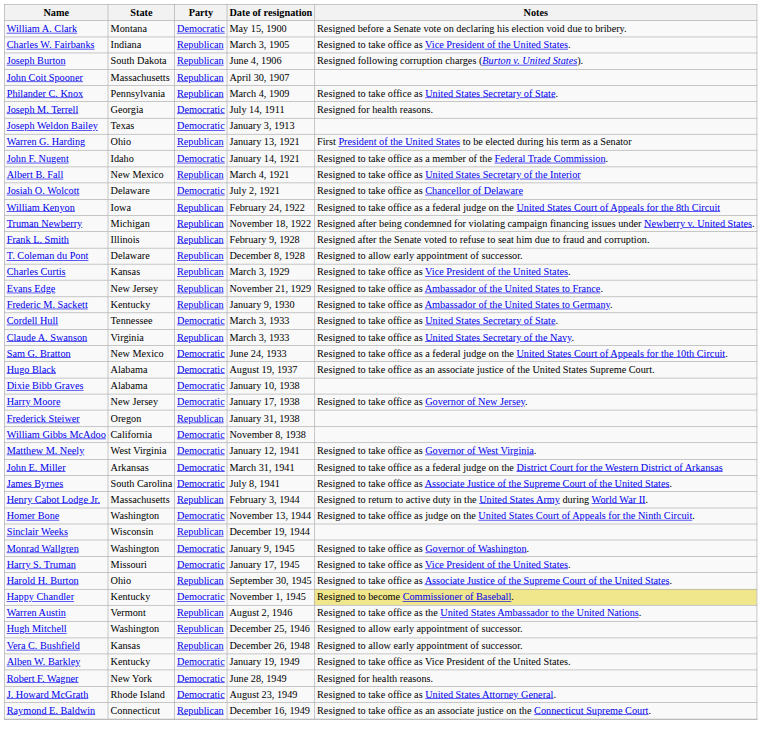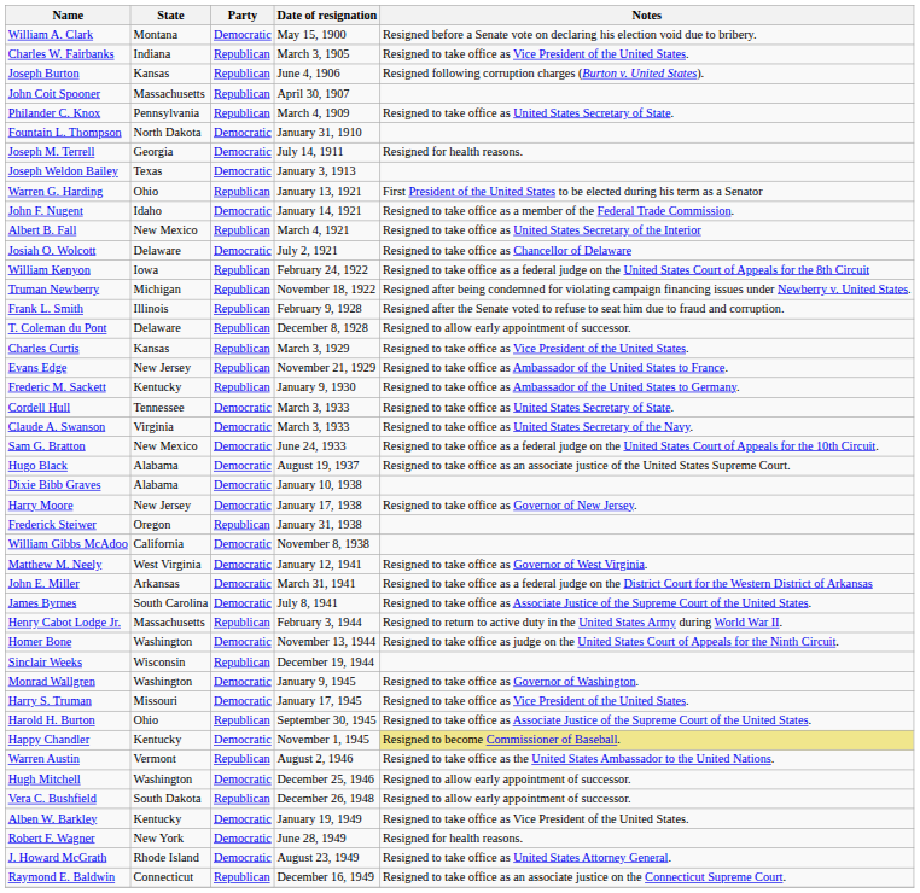Joseph Burton | State: South Dakota -> Kansas
+ row: Fountain L. Thompson | North Dakota | Democratic | January 31, 1910
Claude A. Swanson | Party: Republican -> Democratic
Hugh Mitchell | Party: Republican -> Democratic
Vera C. Bushfield | State: Kansas -> South Dakota
